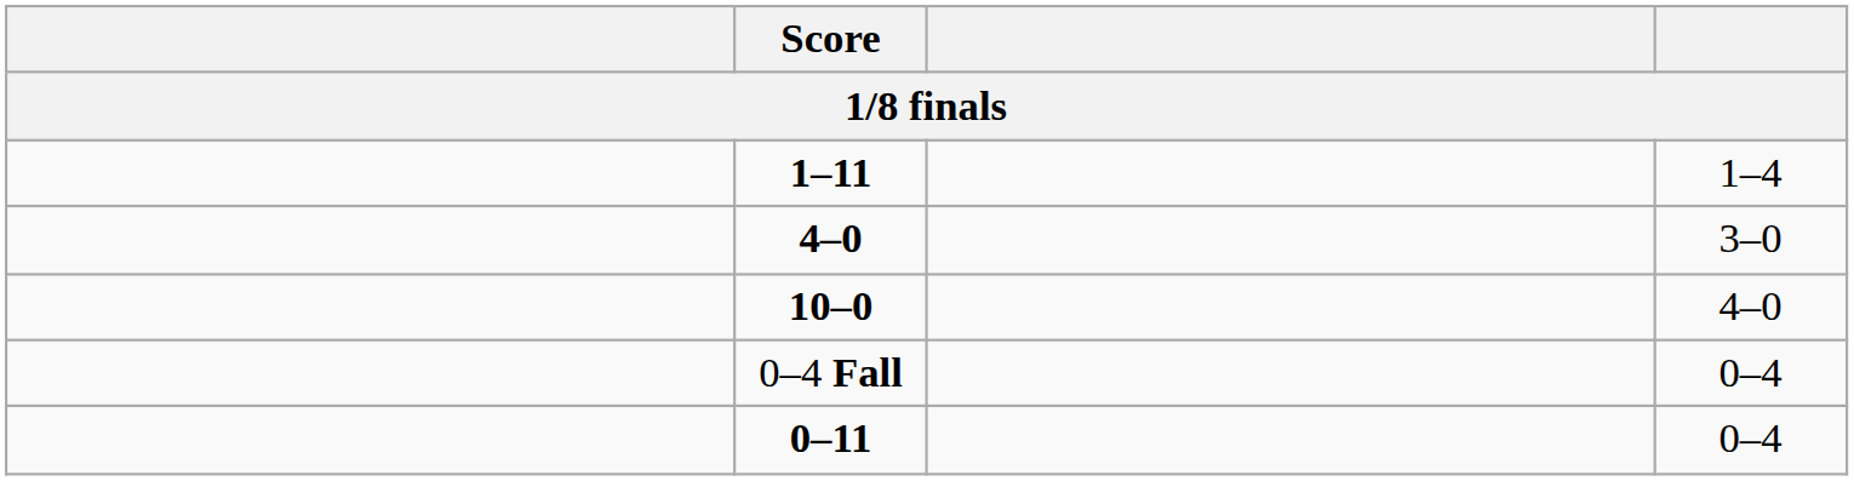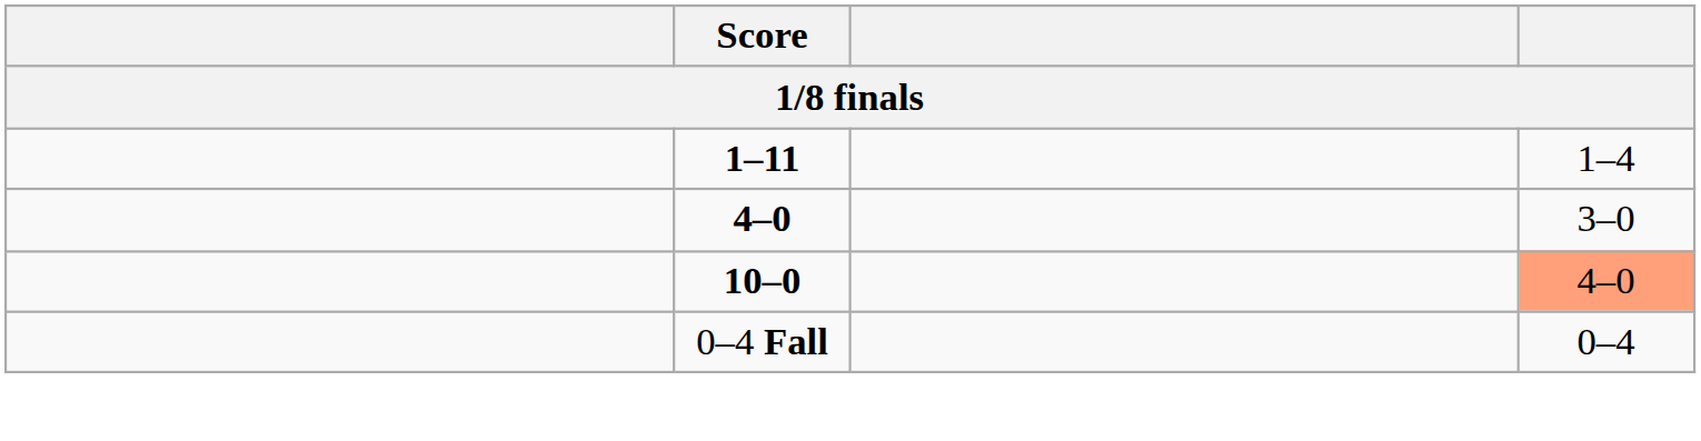10–0 | column 4: no background -> lightsalmon background
- row: 0–11 | 0–4
